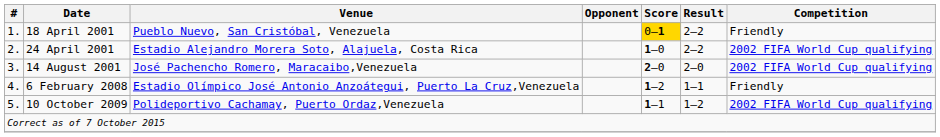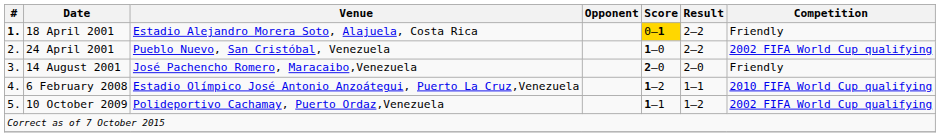18 April 2001 | #: normal -> bold
18 April 2001 | Venue: Pueblo Nuevo, San Cristóbal, Venezuela -> Estadio Alejandro Morera Soto, Alajuela, Costa Rica
24 April 2001 | Venue: Estadio Alejandro Morera Soto, Alajuela, Costa Rica -> Pueblo Nuevo, San Cristóbal, Venezuela
14 August 2001 | Competition: 2002 FIFA World Cup qualifying -> Friendly
6 February 2008 | Competition: Friendly -> 2010 FIFA World Cup qualifying
